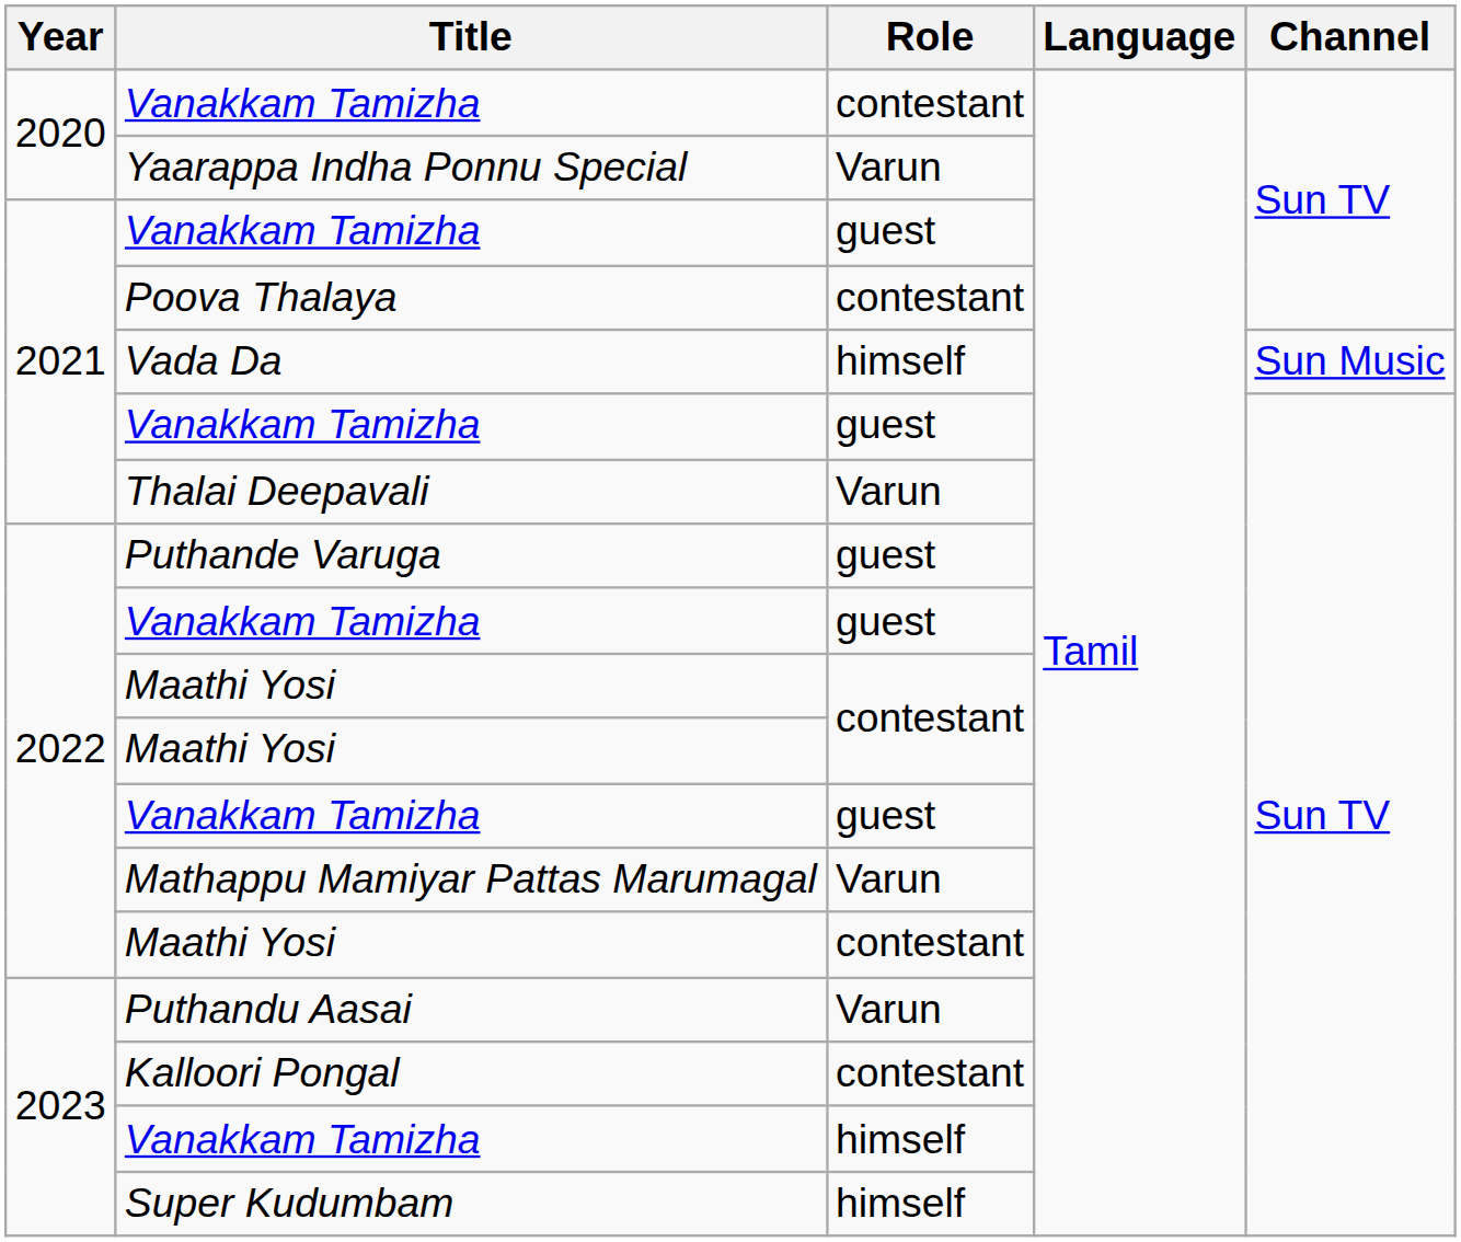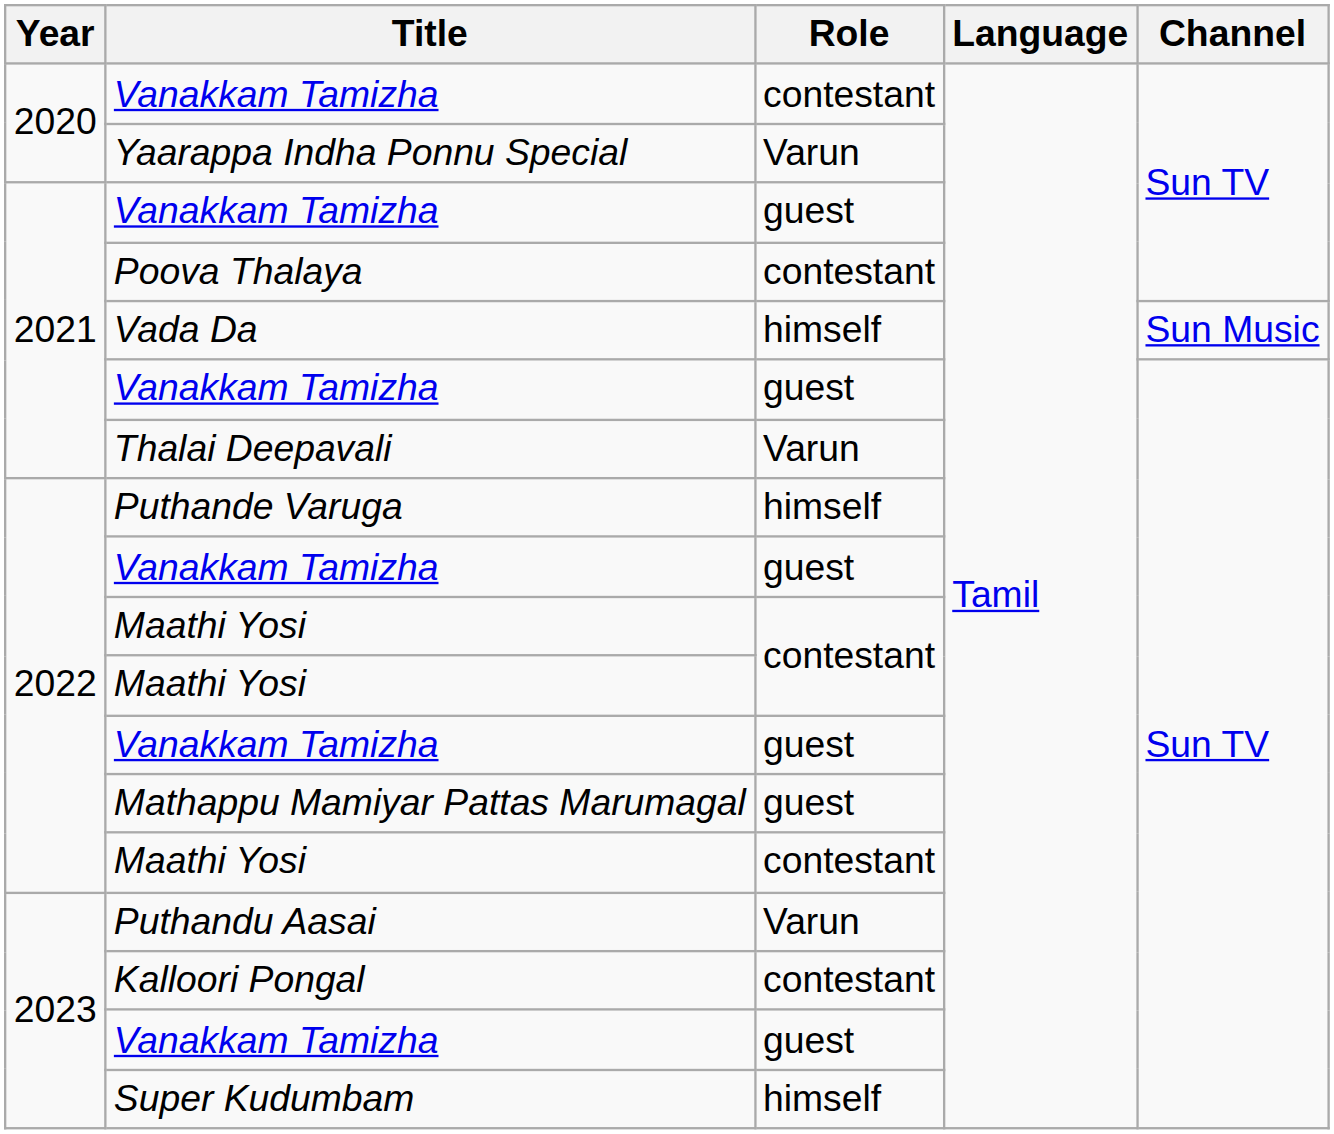Puthande Varuga | Role: guest -> himself
Mathappu Mamiyar Pattas Marumagal | Role: Varun -> guest
2023 / Vanakkam Tamizha | Role: himself -> guest
